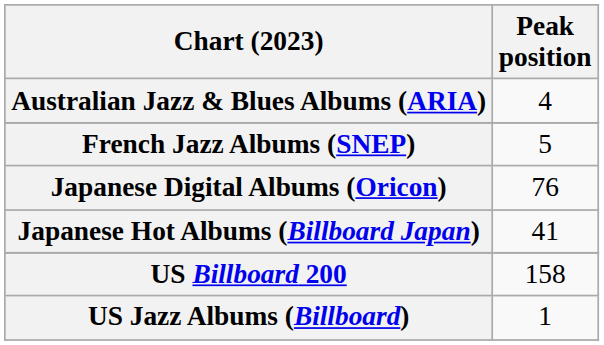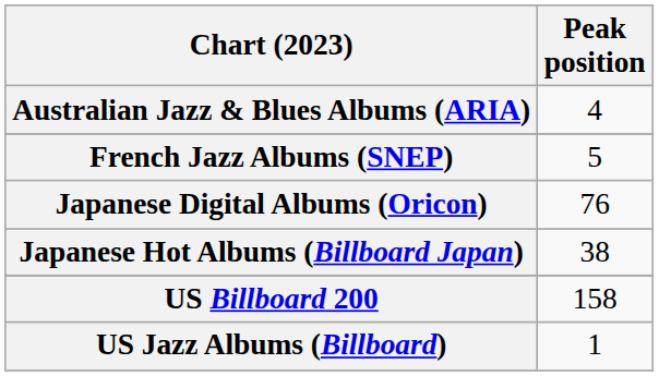Japanese Hot Albums (Billboard Japan) | Peak position: 41 -> 38
